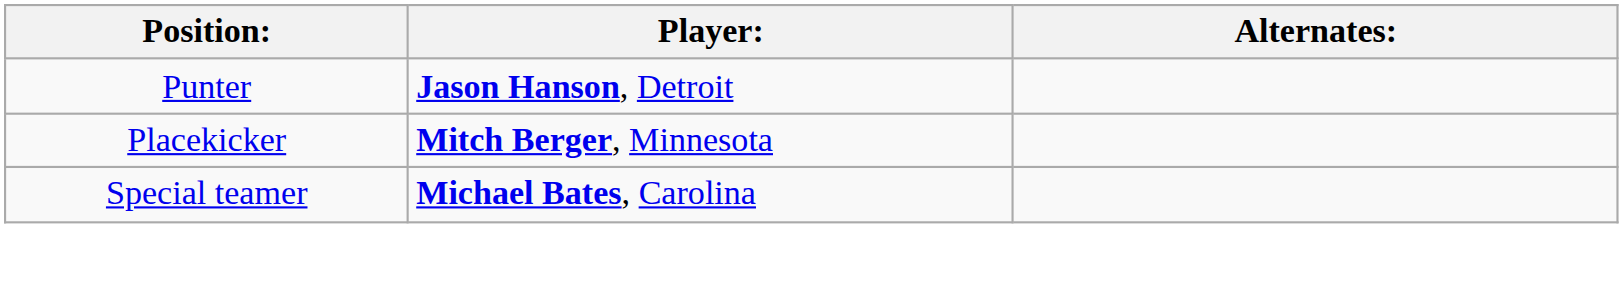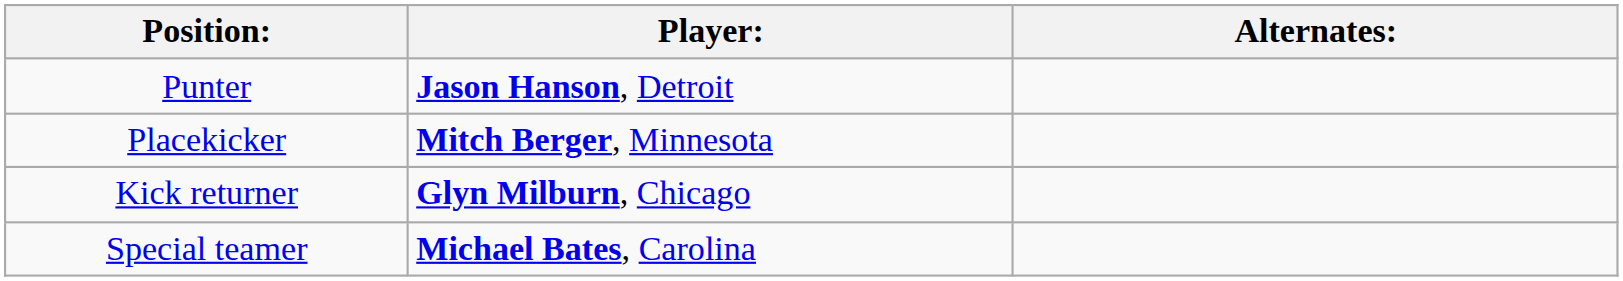+ row: Kick returner | Glyn Milburn, Chicago
